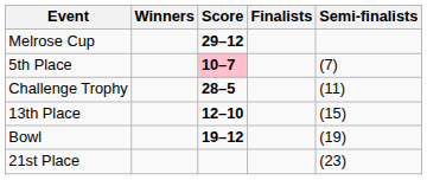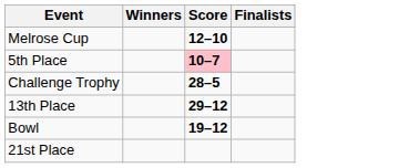- column: Semi-finalists | (7) | (11) | (15) | (19) | (23)
Melrose Cup | Score: 29–12 -> 12–10
13th Place | Score: 12–10 -> 29–12
